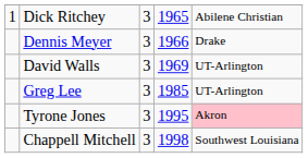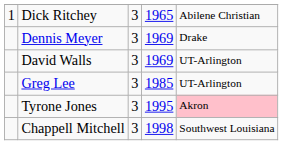Dennis Meyer | column 4: 1966 -> 1969
